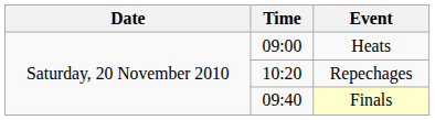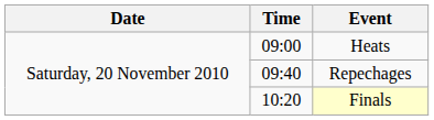Repechages | Time: 10:20 -> 09:40
Finals | Time: 09:40 -> 10:20
